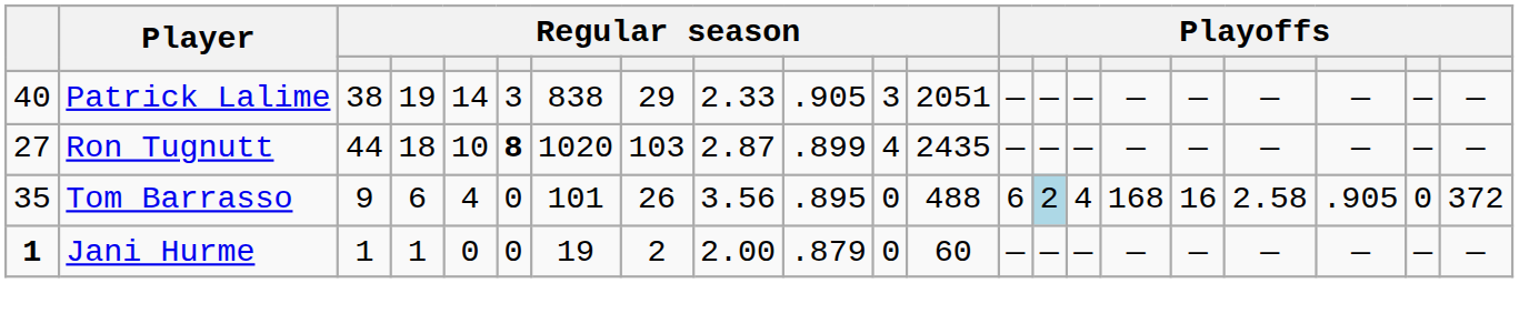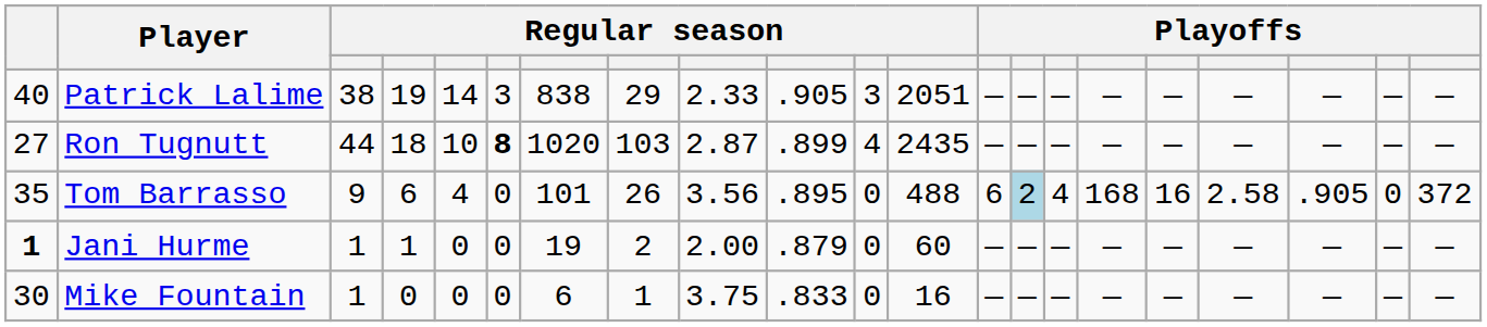+ row: 30 | Mike Fountain | 1 | 0 | 0 | 0 | 6 | 1 | 3.75 | .833 | 0 | 16 | — | — | — | — | — | — | — | — | —
